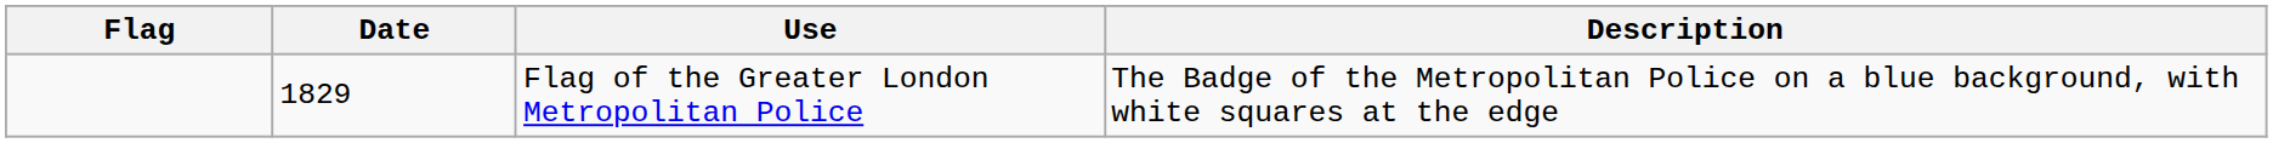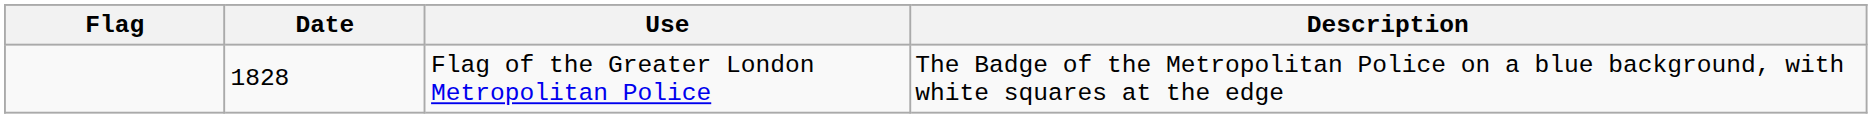Flag of the Greater London Metropolitan Police | Date: 1829 -> 1828
